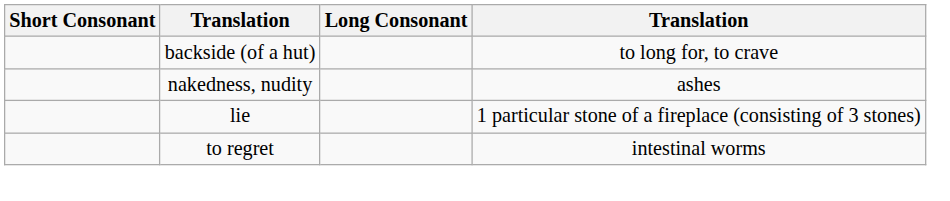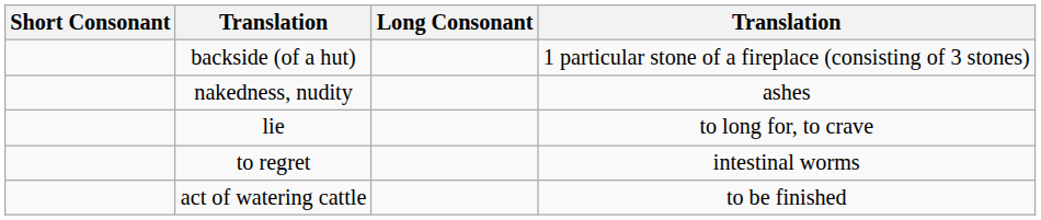backside (of a hut) | column 4: to long for, to crave -> 1 particular stone of a fireplace (consisting of 3 stones)
lie | column 4: 1 particular stone of a fireplace (consisting of 3 stones) -> to long for, to crave
+ row: act of watering cattle | to be finished
